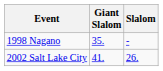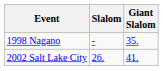columns swapped: Slalom <-> Giant Slalom
